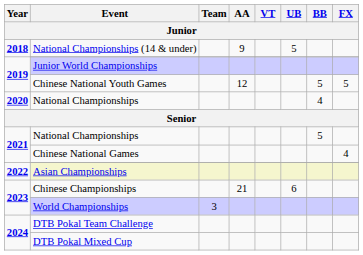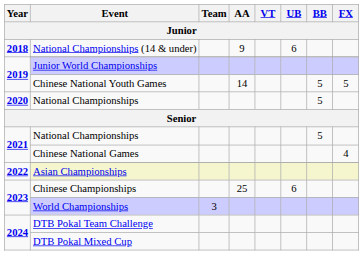National Championships (14 & under) | UB: 5 -> 6
Chinese National Youth Games | AA: 12 -> 14
2020 / National Championships | BB: 4 -> 5
Chinese Championships | AA: 21 -> 25
